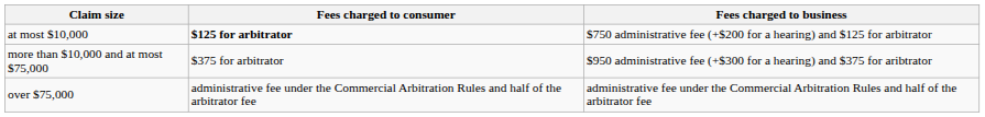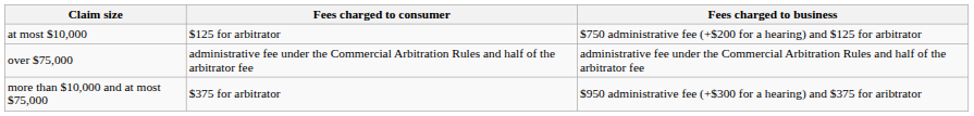at most $10,000 | Fees charged to consumer: bold -> normal
rows swapped: more than $10,000 and at most $75,000 <-> over $75,000
